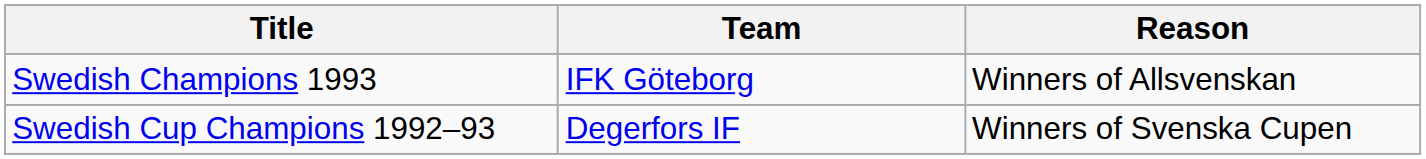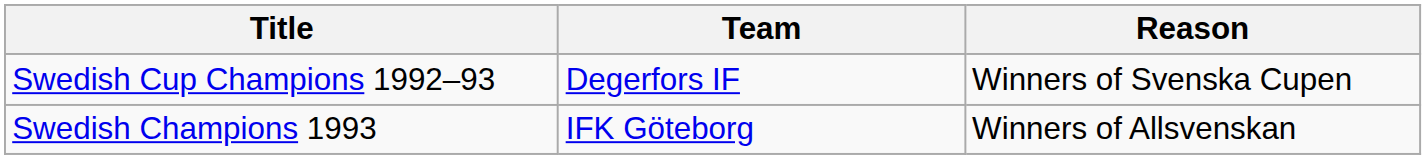rows swapped: Swedish Champions 1993 <-> Swedish Cup Champions 1992–93
